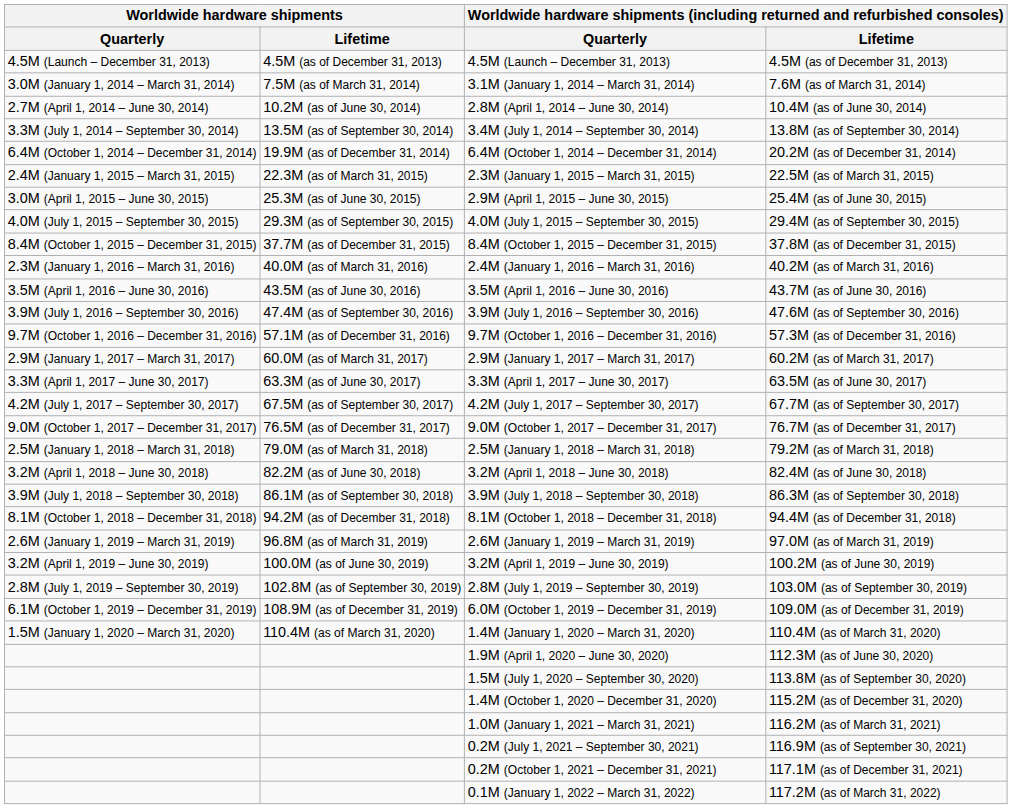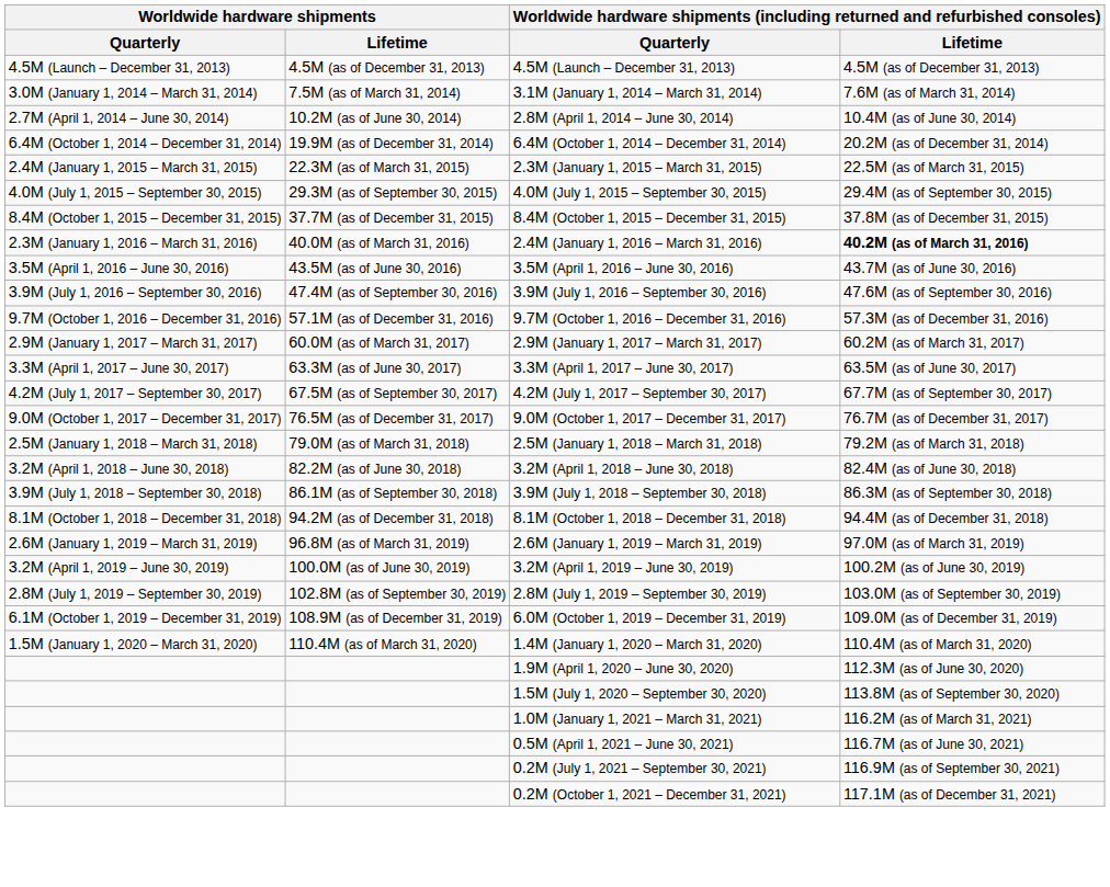- row: 3.3M (July 1, 2014 – September 30, 2014) | 13.5M (as of September 30, 2014) | 3.4M (July 1, 2014 – September 30, 2014) | 13.8M (as of September 30, 2014)
- row: 3.0M (April 1, 2015 – June 30, 2015) | 25.3M (as of June 30, 2015) | 2.9M (April 1, 2015 – June 30, 2015) | 25.4M (as of June 30, 2015)
2.4M (January 1, 2016 – March 31, 2016) | column 4: normal -> bold
- row: 1.4M (October 1, 2020 – December 31, 2020) | 115.2M (as of December 31, 2020)
+ row: 0.5M (April 1, 2021 – June 30, 2021) | 116.7M (as of June 30, 2021)
- row: 0.1M (January 1, 2022 – March 31, 2022) | 117.2M (as of March 31, 2022)
